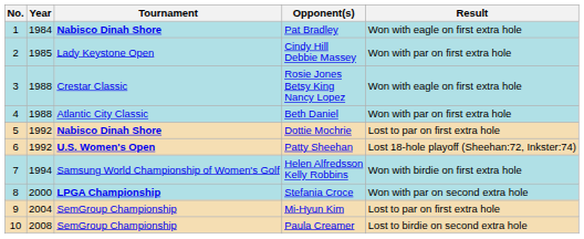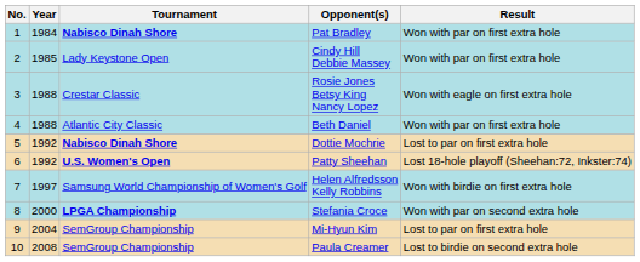Pat Bradley | Result: Won with eagle on first extra hole -> Won with par on first extra hole
Helen Alfredsson Kelly Robbins | Year: 1994 -> 1997
